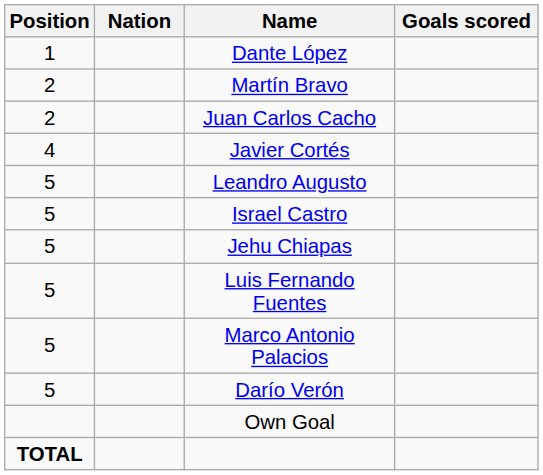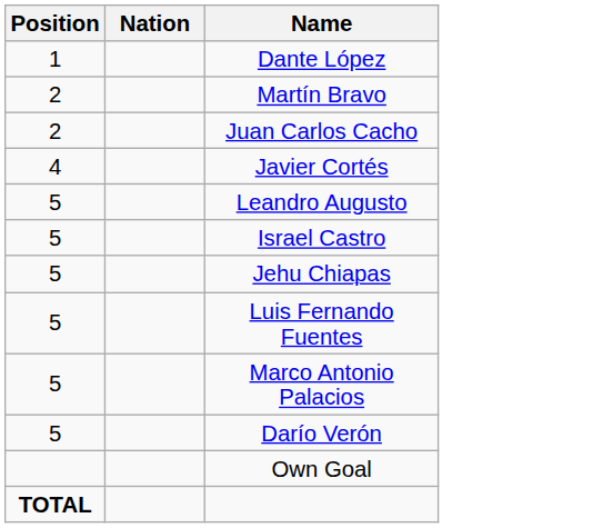- column: Goals scored
